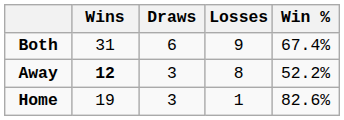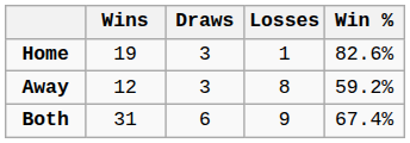rows swapped: Home <-> Both
Away | Wins: bold -> normal
Away | Win %: 52.2% -> 59.2%
